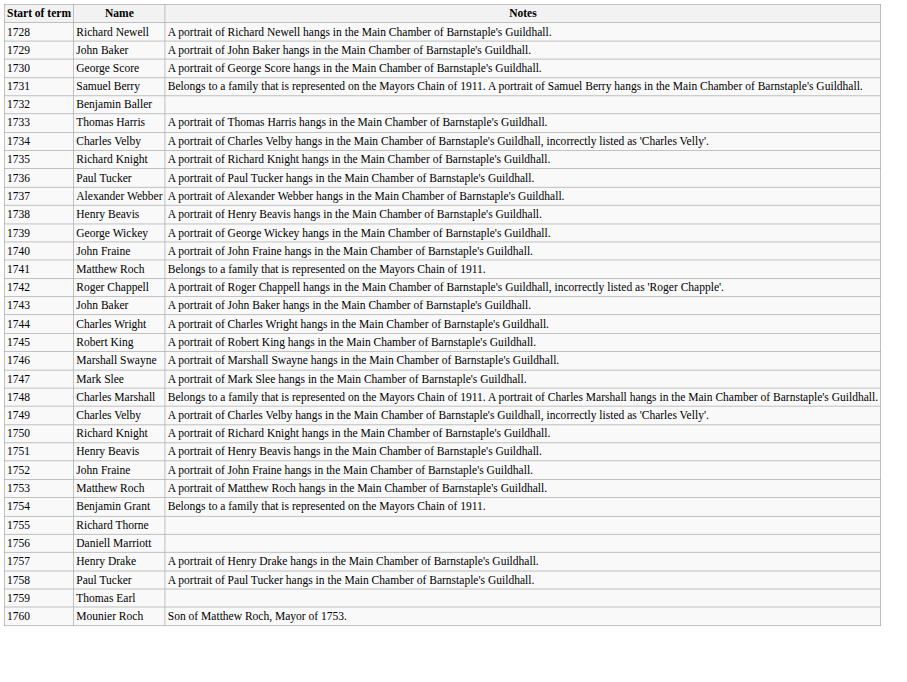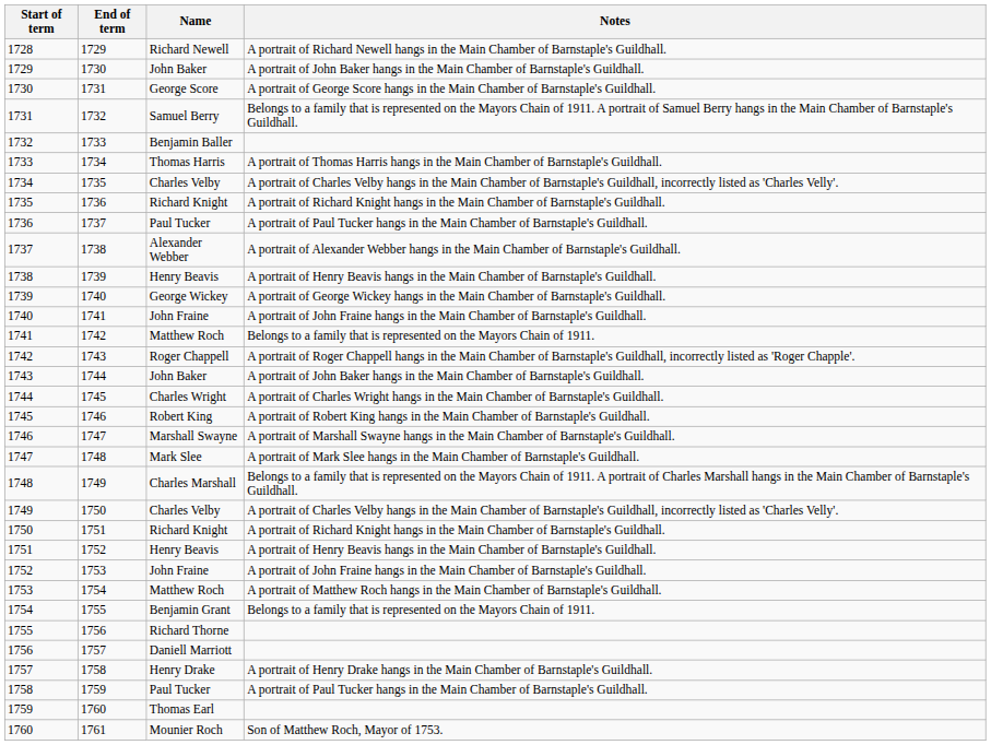+ column: End of term | 1729 | 1730 | 1731 | 1732 | 1733 | 1734 | 1735 | 1736 | 1737 | 1738 | 1739 | 1740 | 1741 | 1742 | 1743 | 1744 | 1745 | 1746 | 1747 | 1748 | 1749 | 1750 | 1751 | 1752 | 1753 | 1754 | 1755 | 1756 | 1757 | 1758 | 1759 | 1760 | 1761
